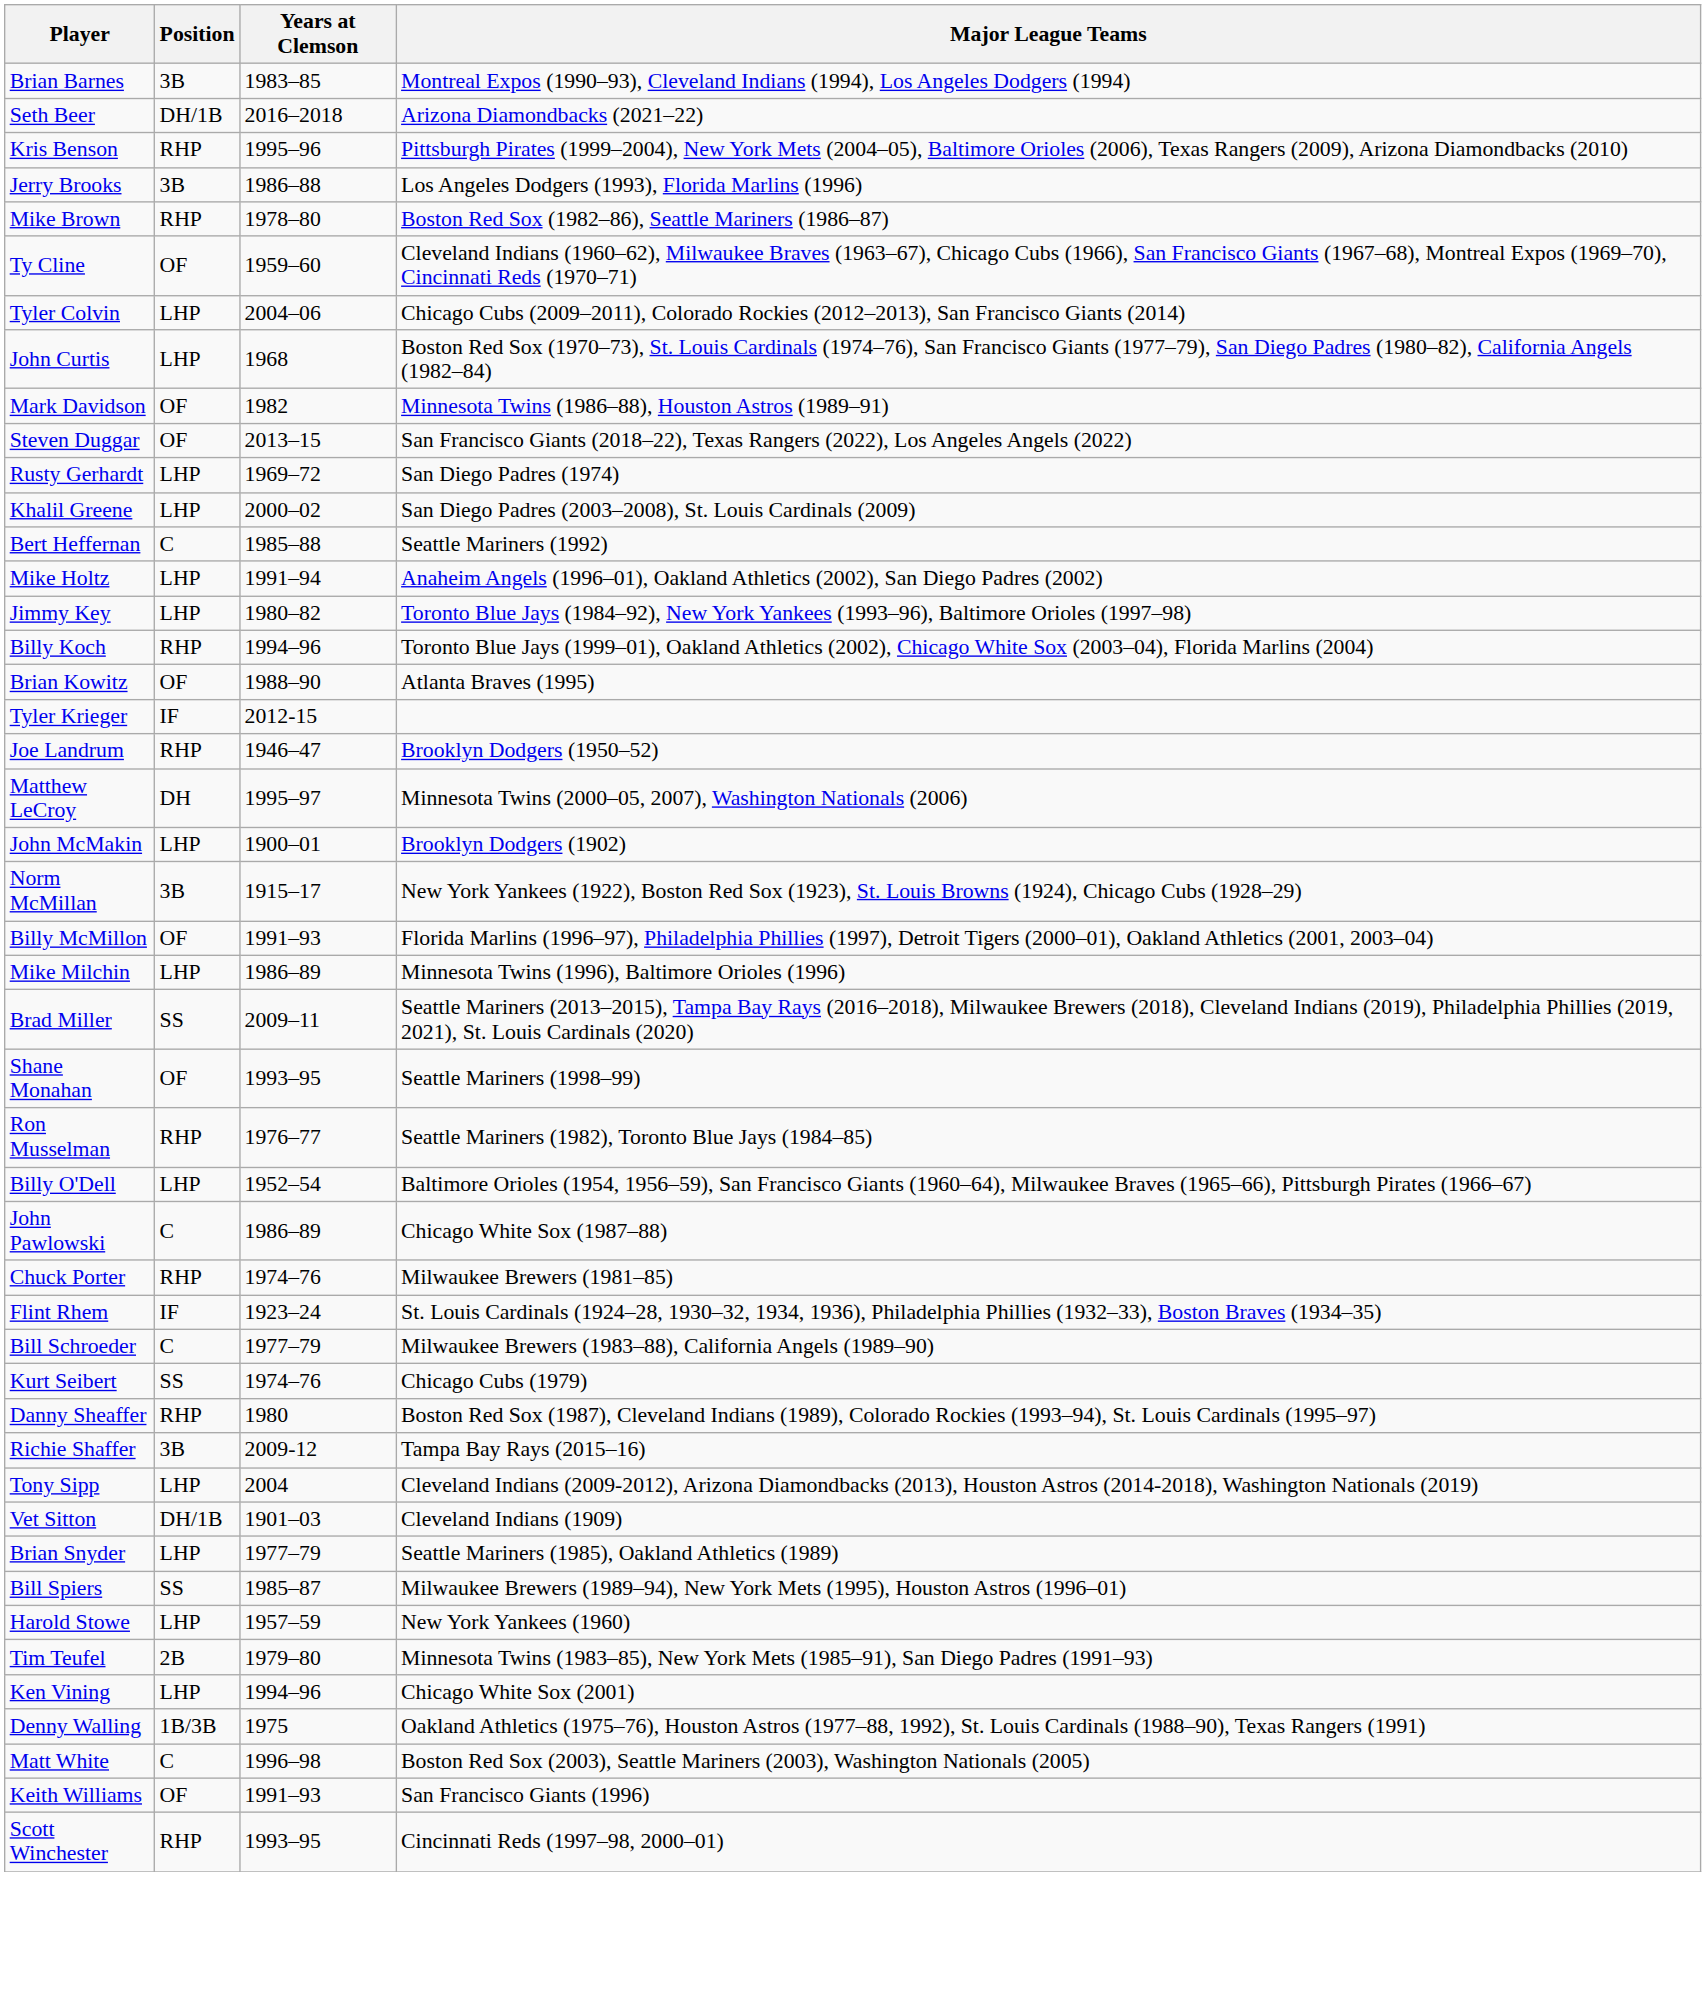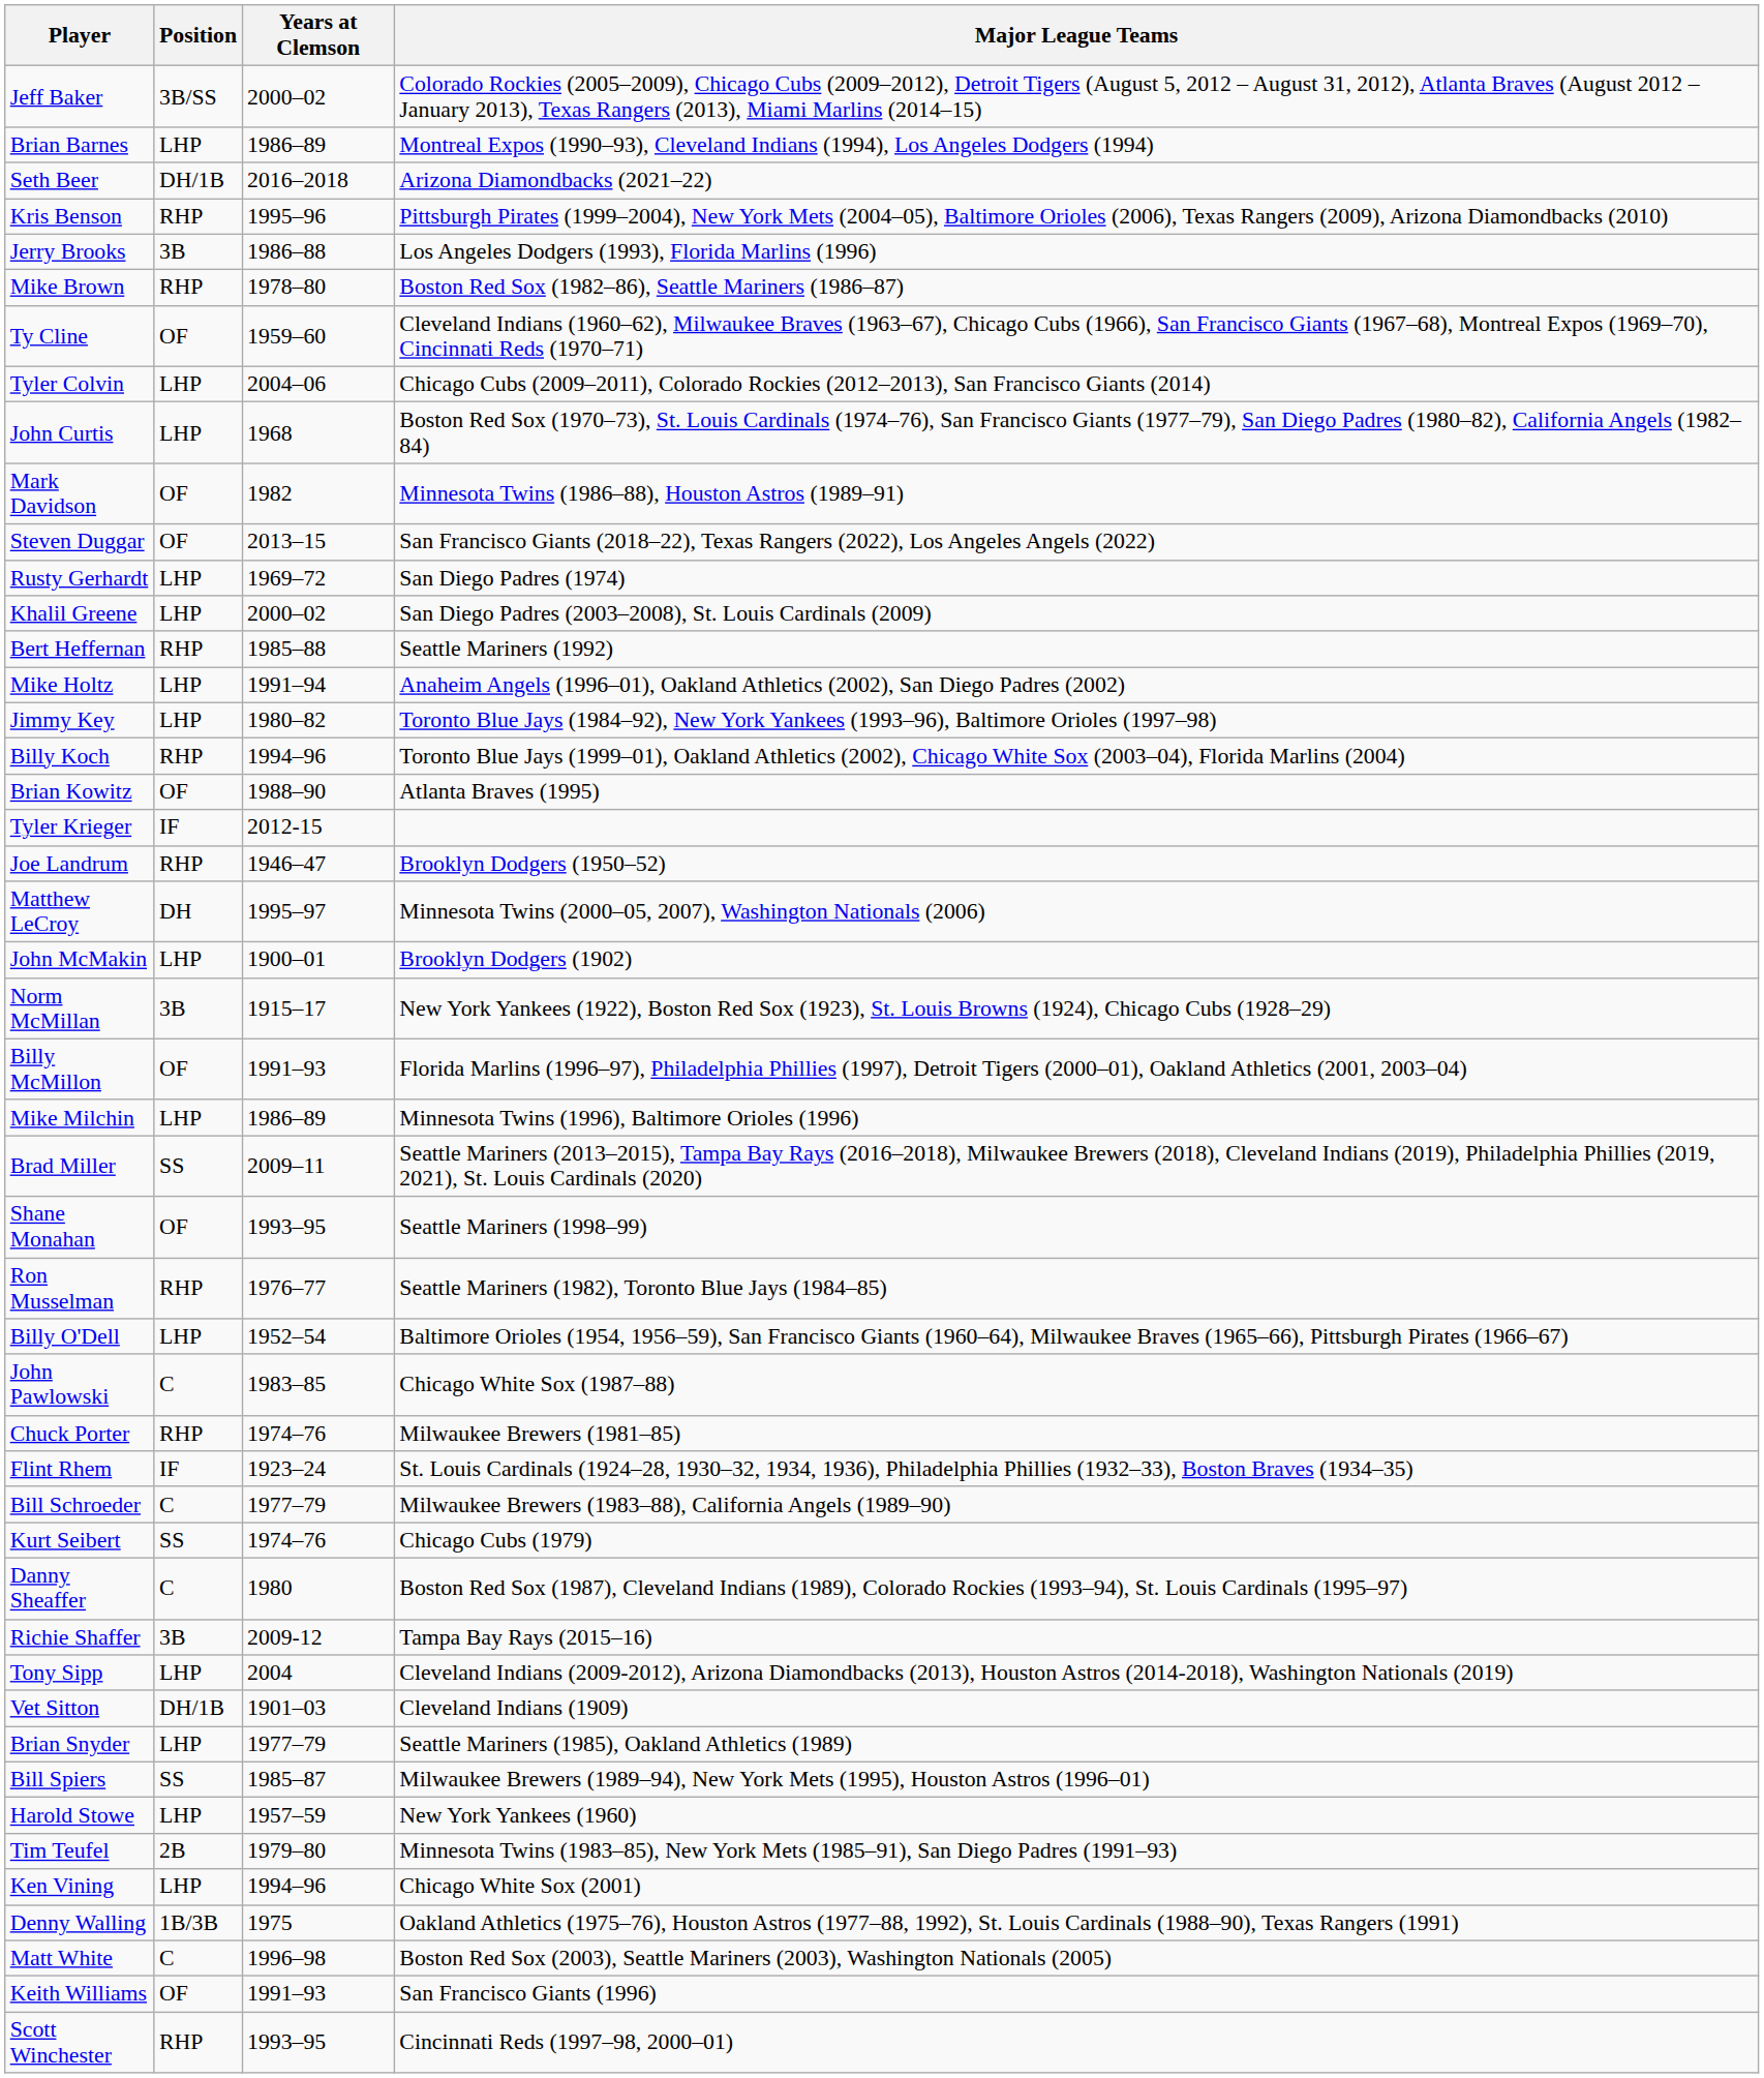+ row: Jeff Baker | 3B/SS | 2000–02 | Colorado Rockies (2005–2009), Chicago Cubs (2009–2012), Detroit Tigers (August 5, 2012 – August 31, 2012), Atlanta Braves (August 2012 – January 2013), Texas Rangers (2013), Miami Marlins (2014–15)
Brian Barnes | Position: 3B -> LHP
Brian Barnes | Years at Clemson: 1983–85 -> 1986–89
Bert Heffernan | Position: C -> RHP
John Pawlowski | Years at Clemson: 1986–89 -> 1983–85
Danny Sheaffer | Position: RHP -> C
